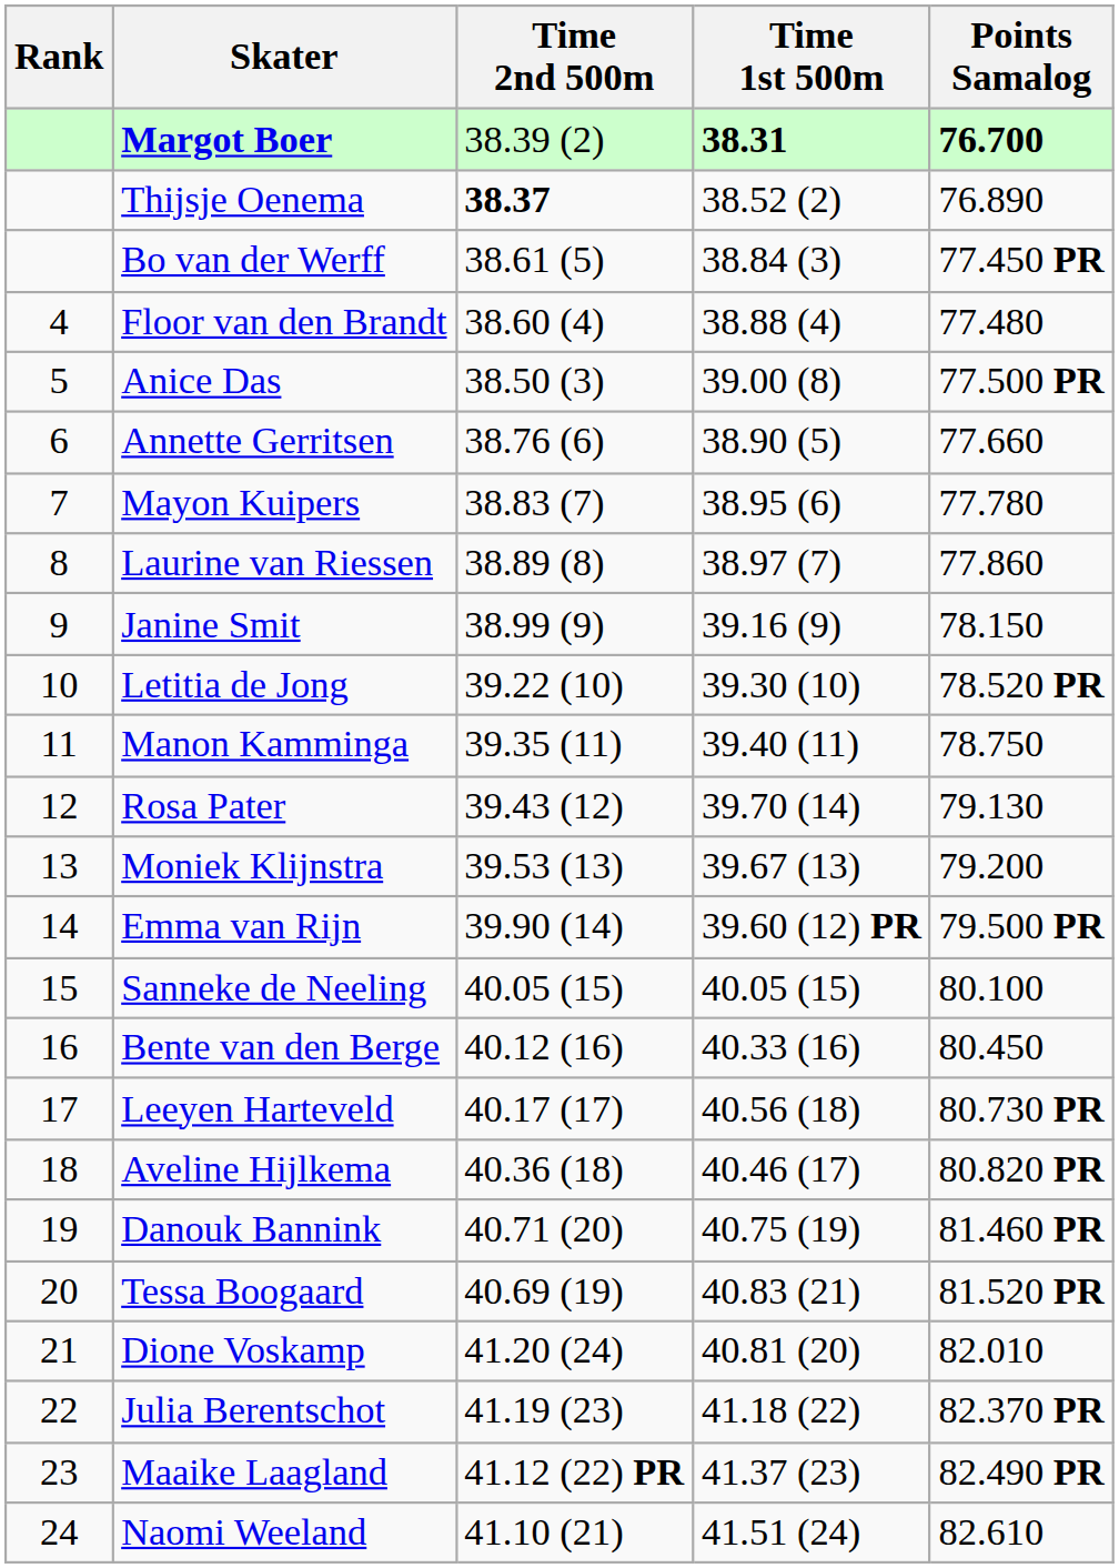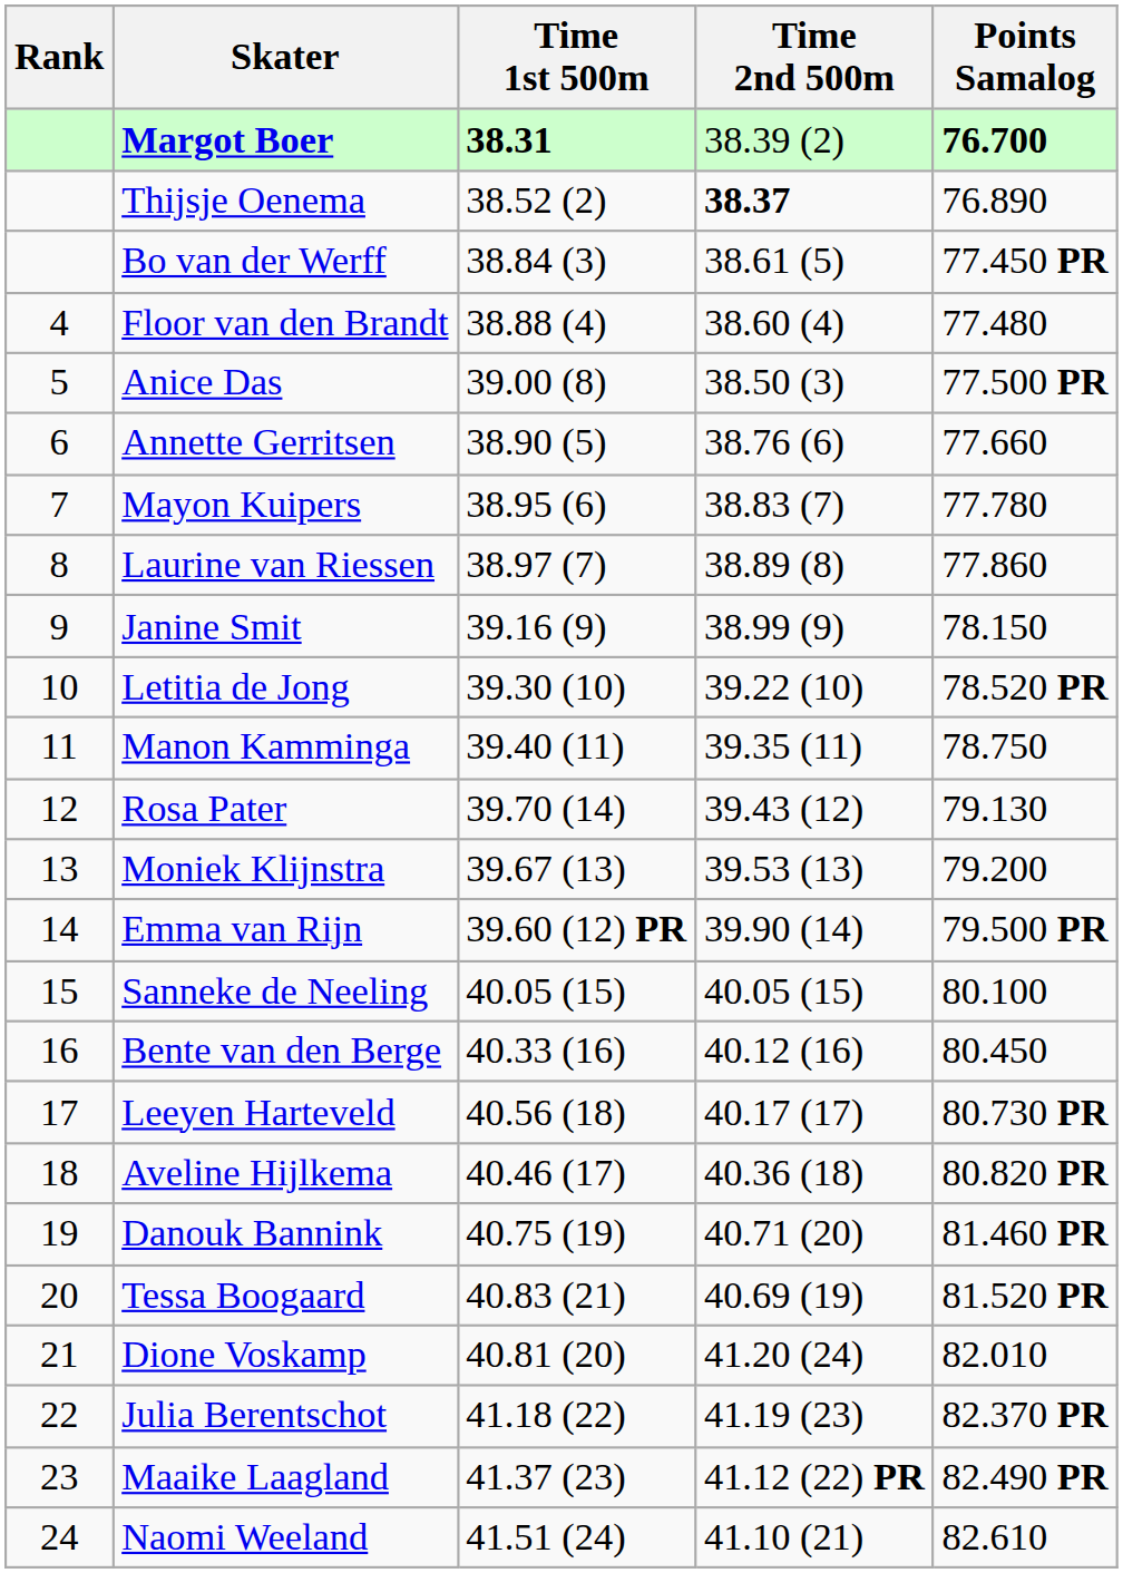columns swapped: Time 1st 500m <-> Time 2nd 500m
